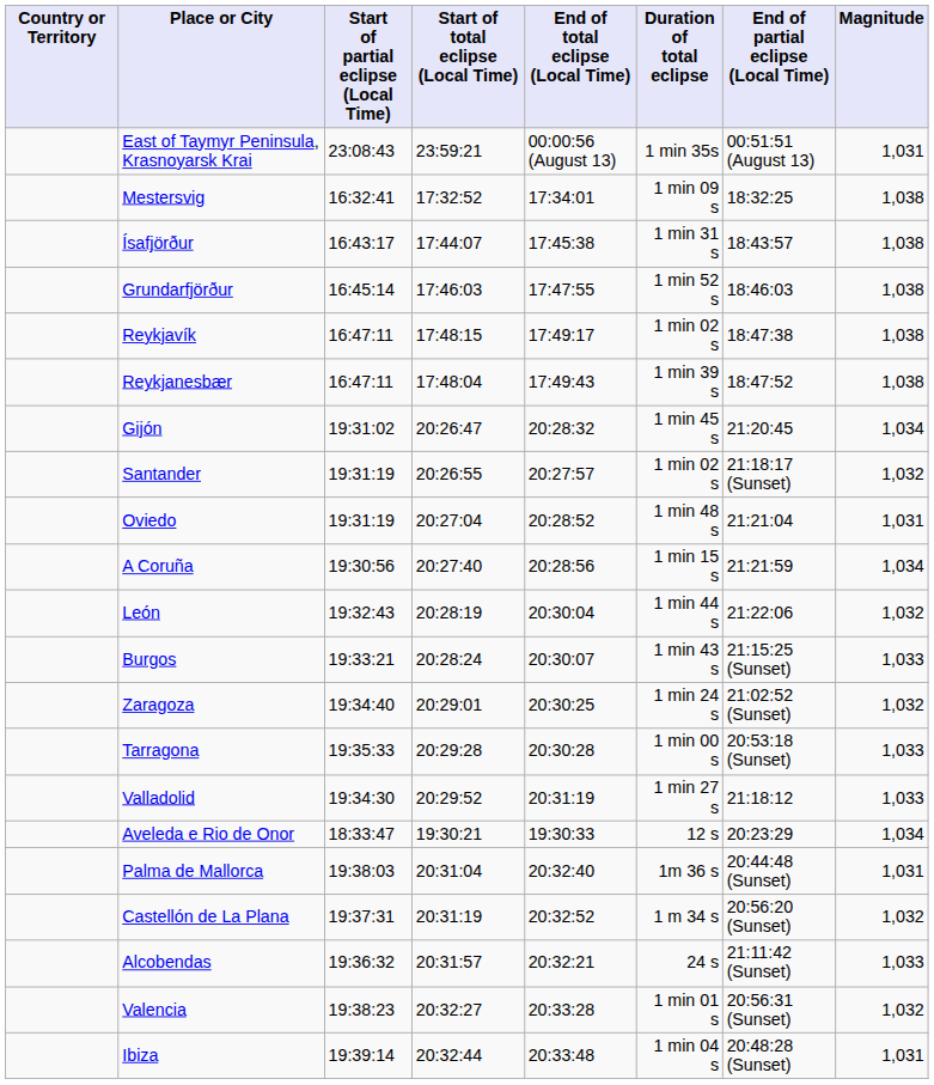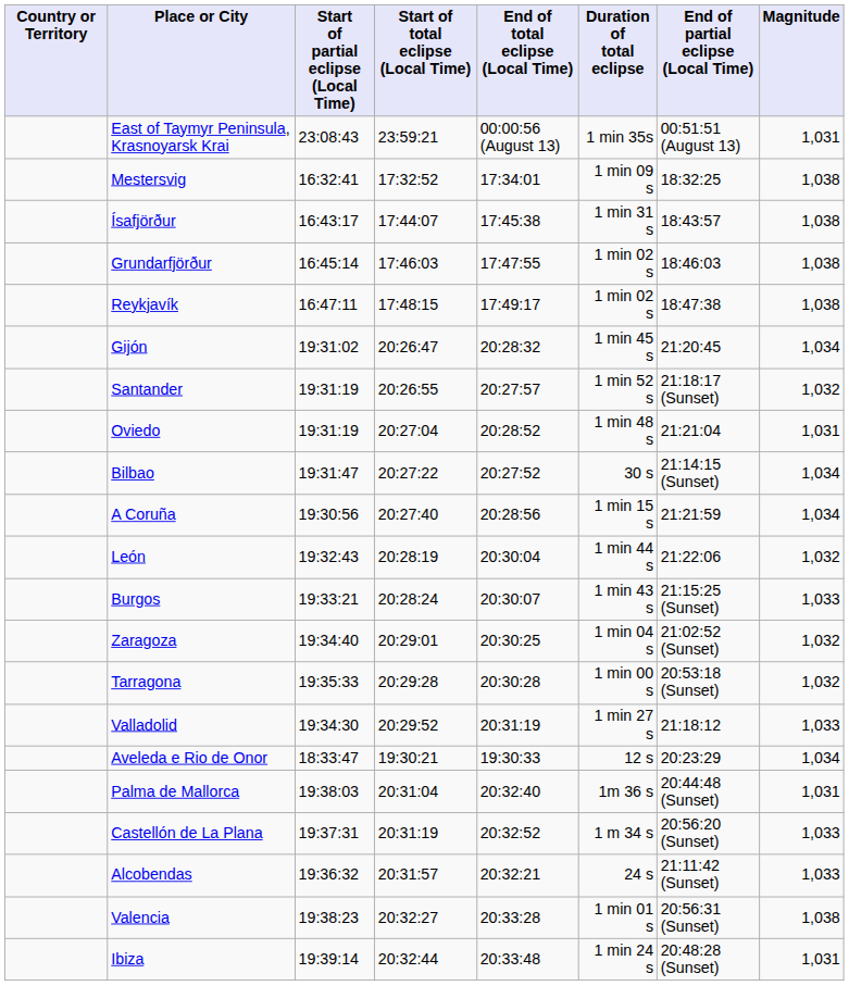Grundarfjörður | Duration of total eclipse: 1 min 52 s -> 1 min 02 s
- row: Reykjanesbær | 16:47:11 | 17:48:04 | 17:49:43 | 1 min 39 s | 18:47:52 | 1,038
Santander | Duration of total eclipse: 1 min 02 s -> 1 min 52 s
+ row: Bilbao | 19:31:47 | 20:27:22 | 20:27:52 | 30 s | 21:14:15 (Sunset) | 1,034
Zaragoza | Duration of total eclipse: 1 min 24 s -> 1 min 04 s
Tarragona | Magnitude: 1,033 -> 1,032
Castellón de La Plana | Magnitude: 1,032 -> 1,033
Valencia | Magnitude: 1,032 -> 1,038
Ibiza | Duration of total eclipse: 1 min 04 s -> 1 min 24 s
